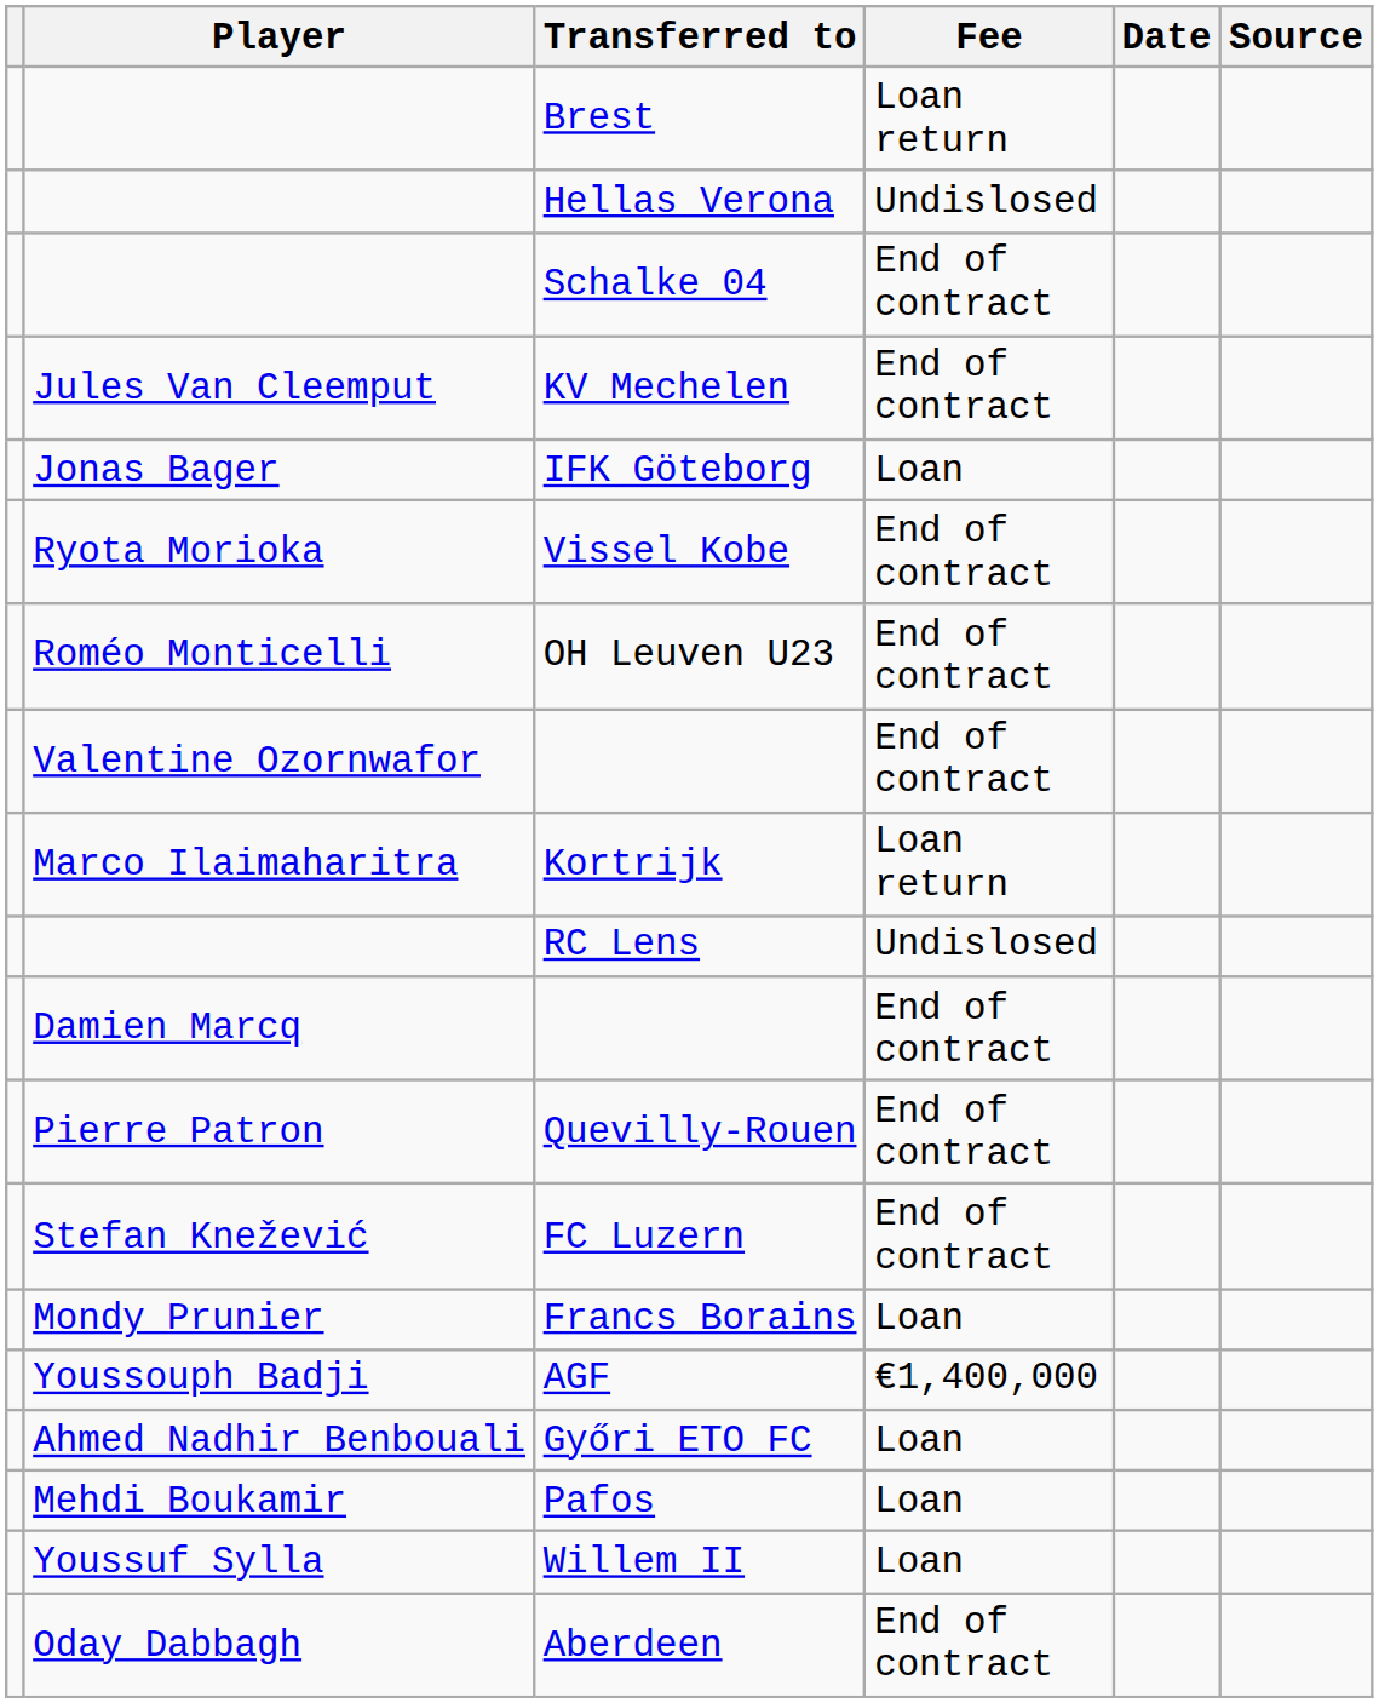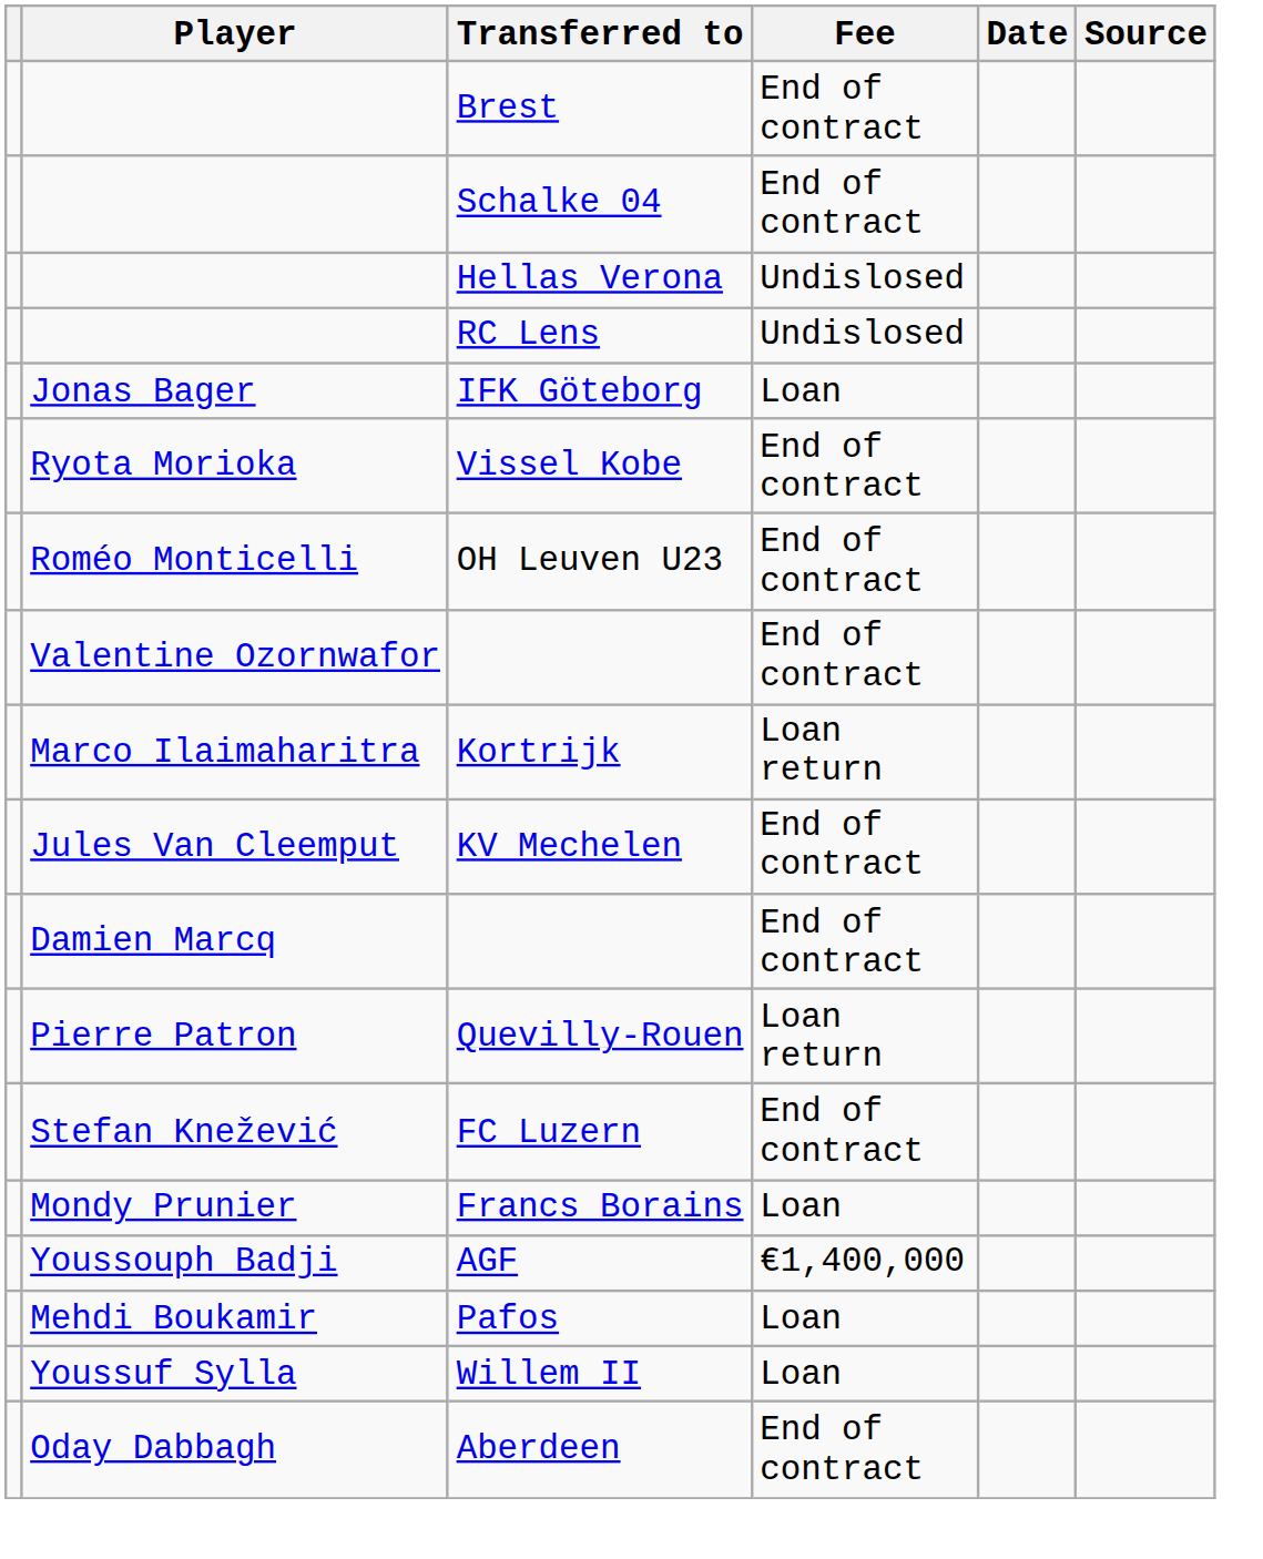Brest | Fee: Loan return -> End of contract
rows swapped: Schalke 04 <-> Hellas Verona
rows swapped: RC Lens <-> KV Mechelen
Quevilly-Rouen | Fee: End of contract -> Loan return
- row: Ahmed Nadhir Benbouali | Győri ETO FC | Loan
